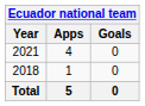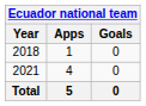rows swapped: 2018 <-> 2021
